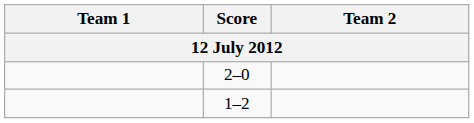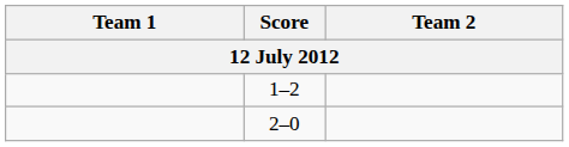rows swapped: 1–2 <-> 2–0
